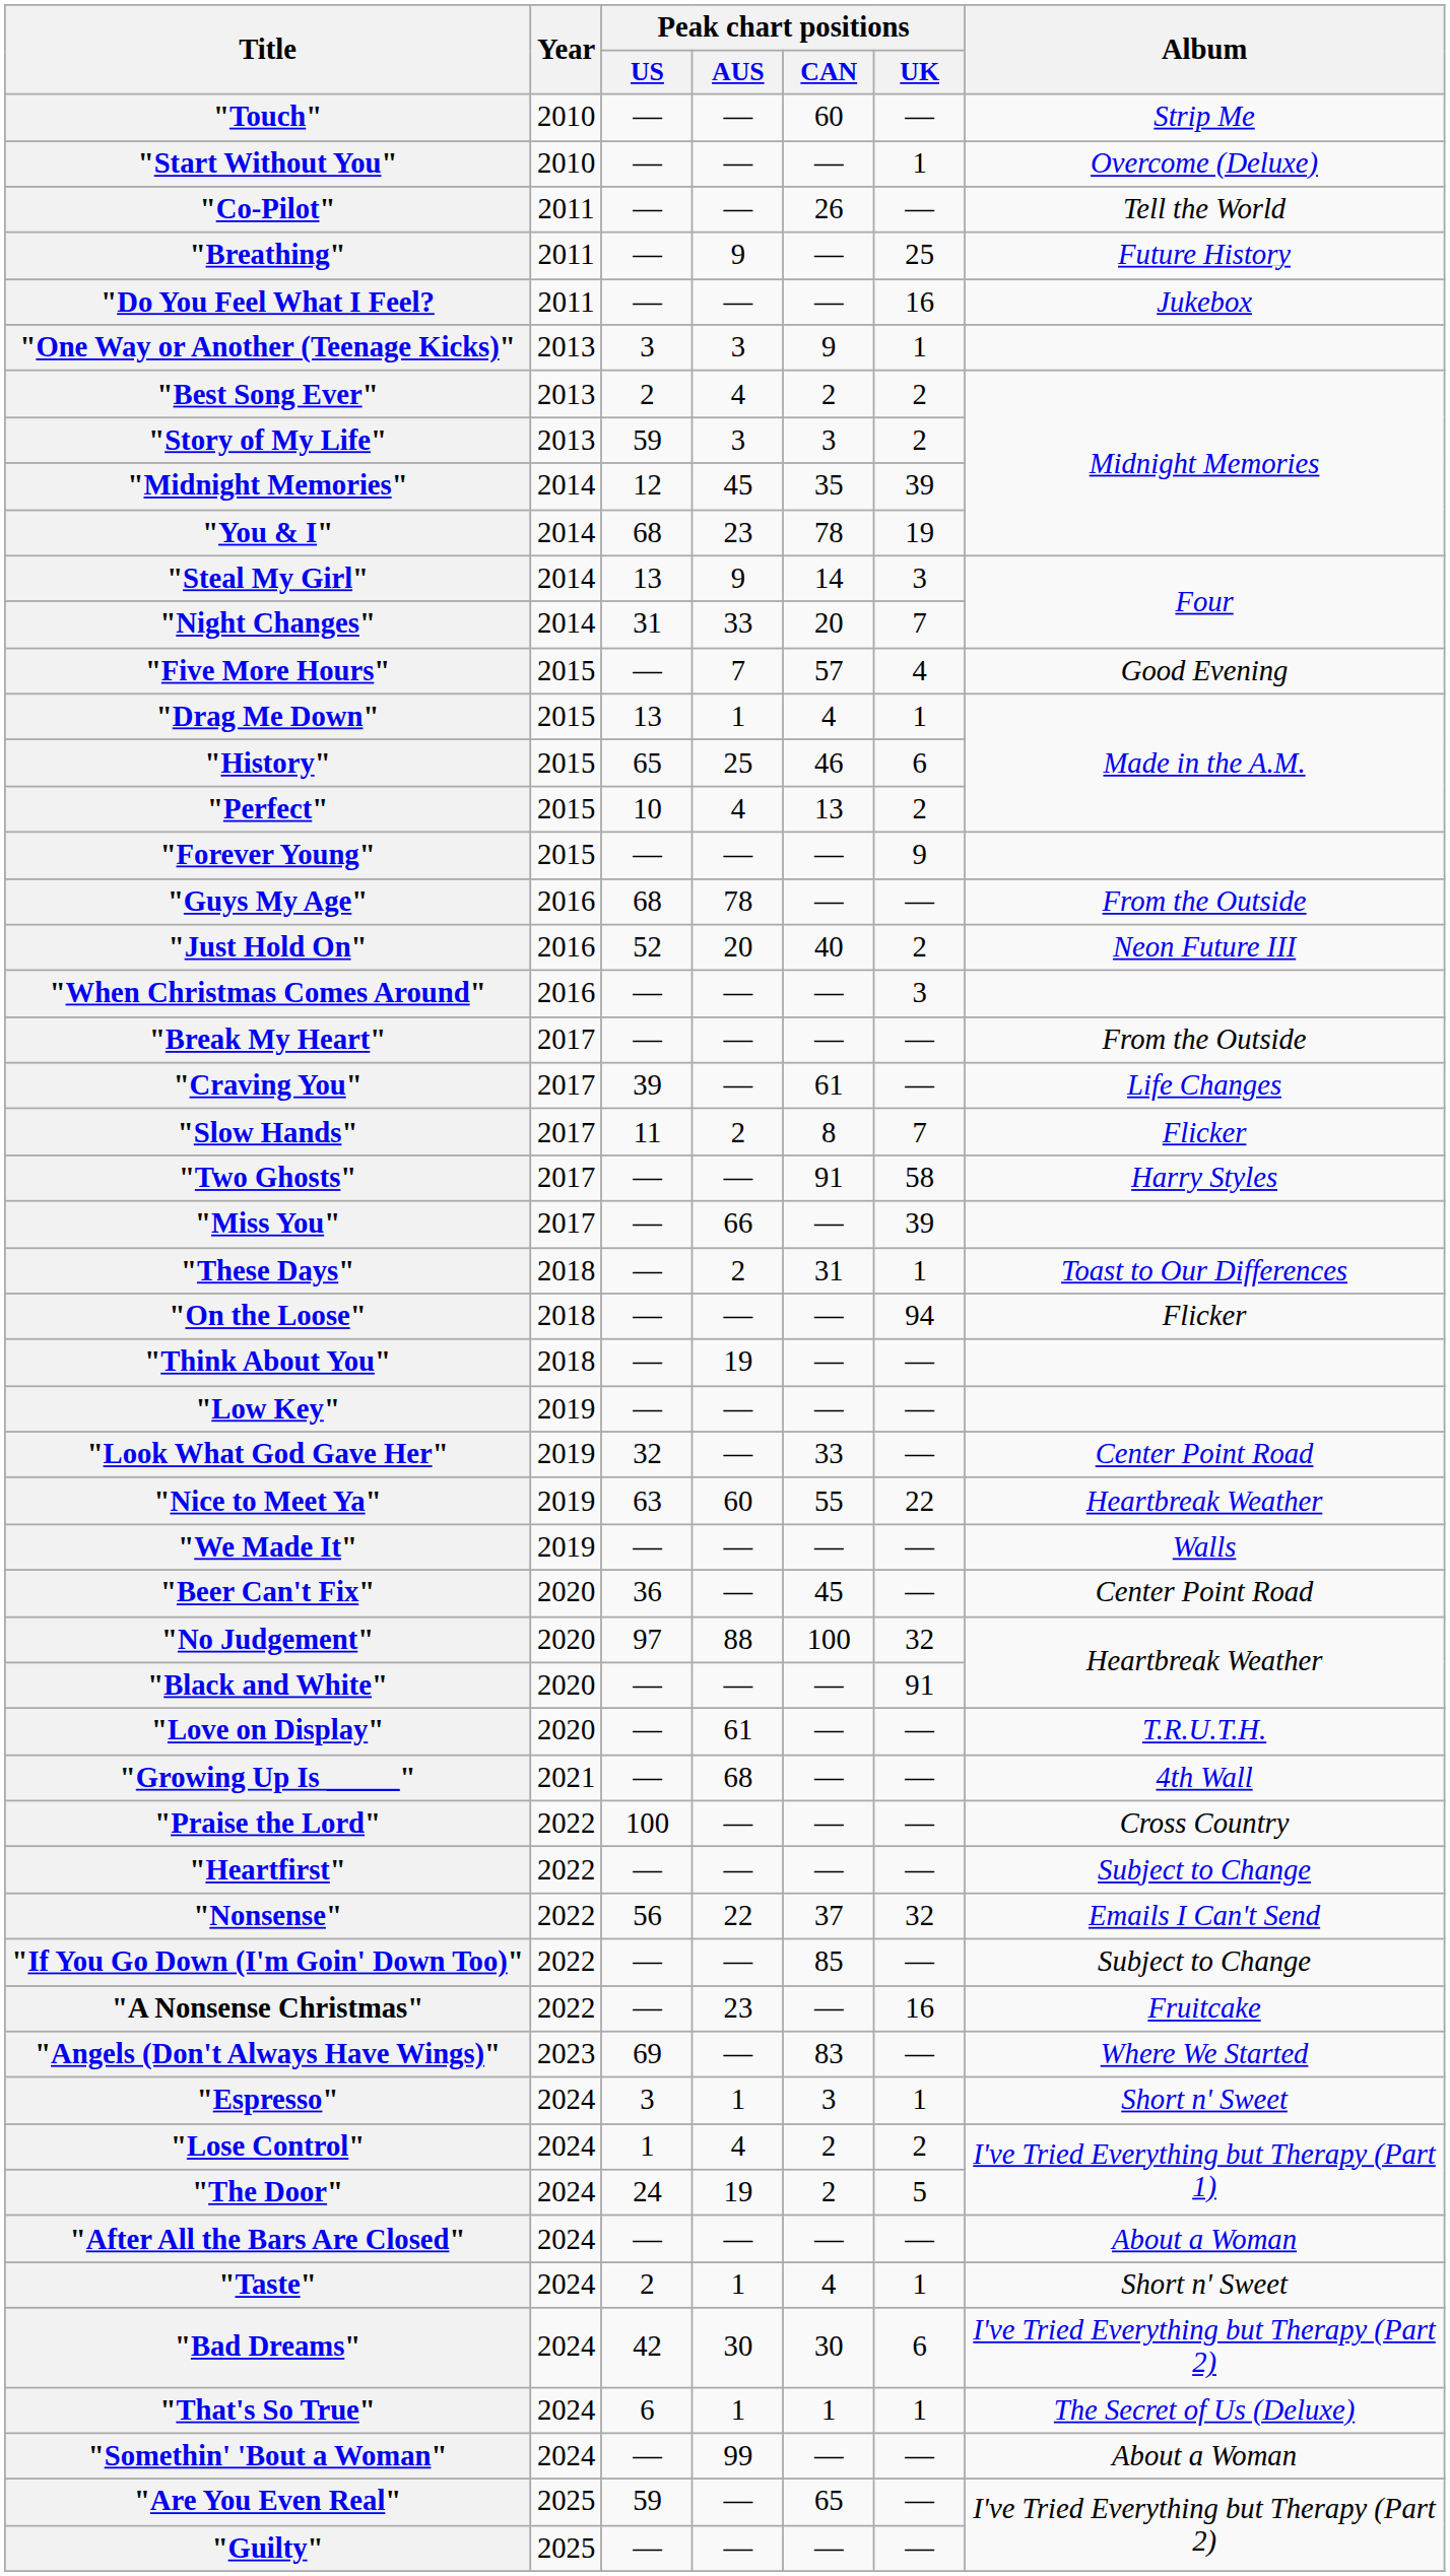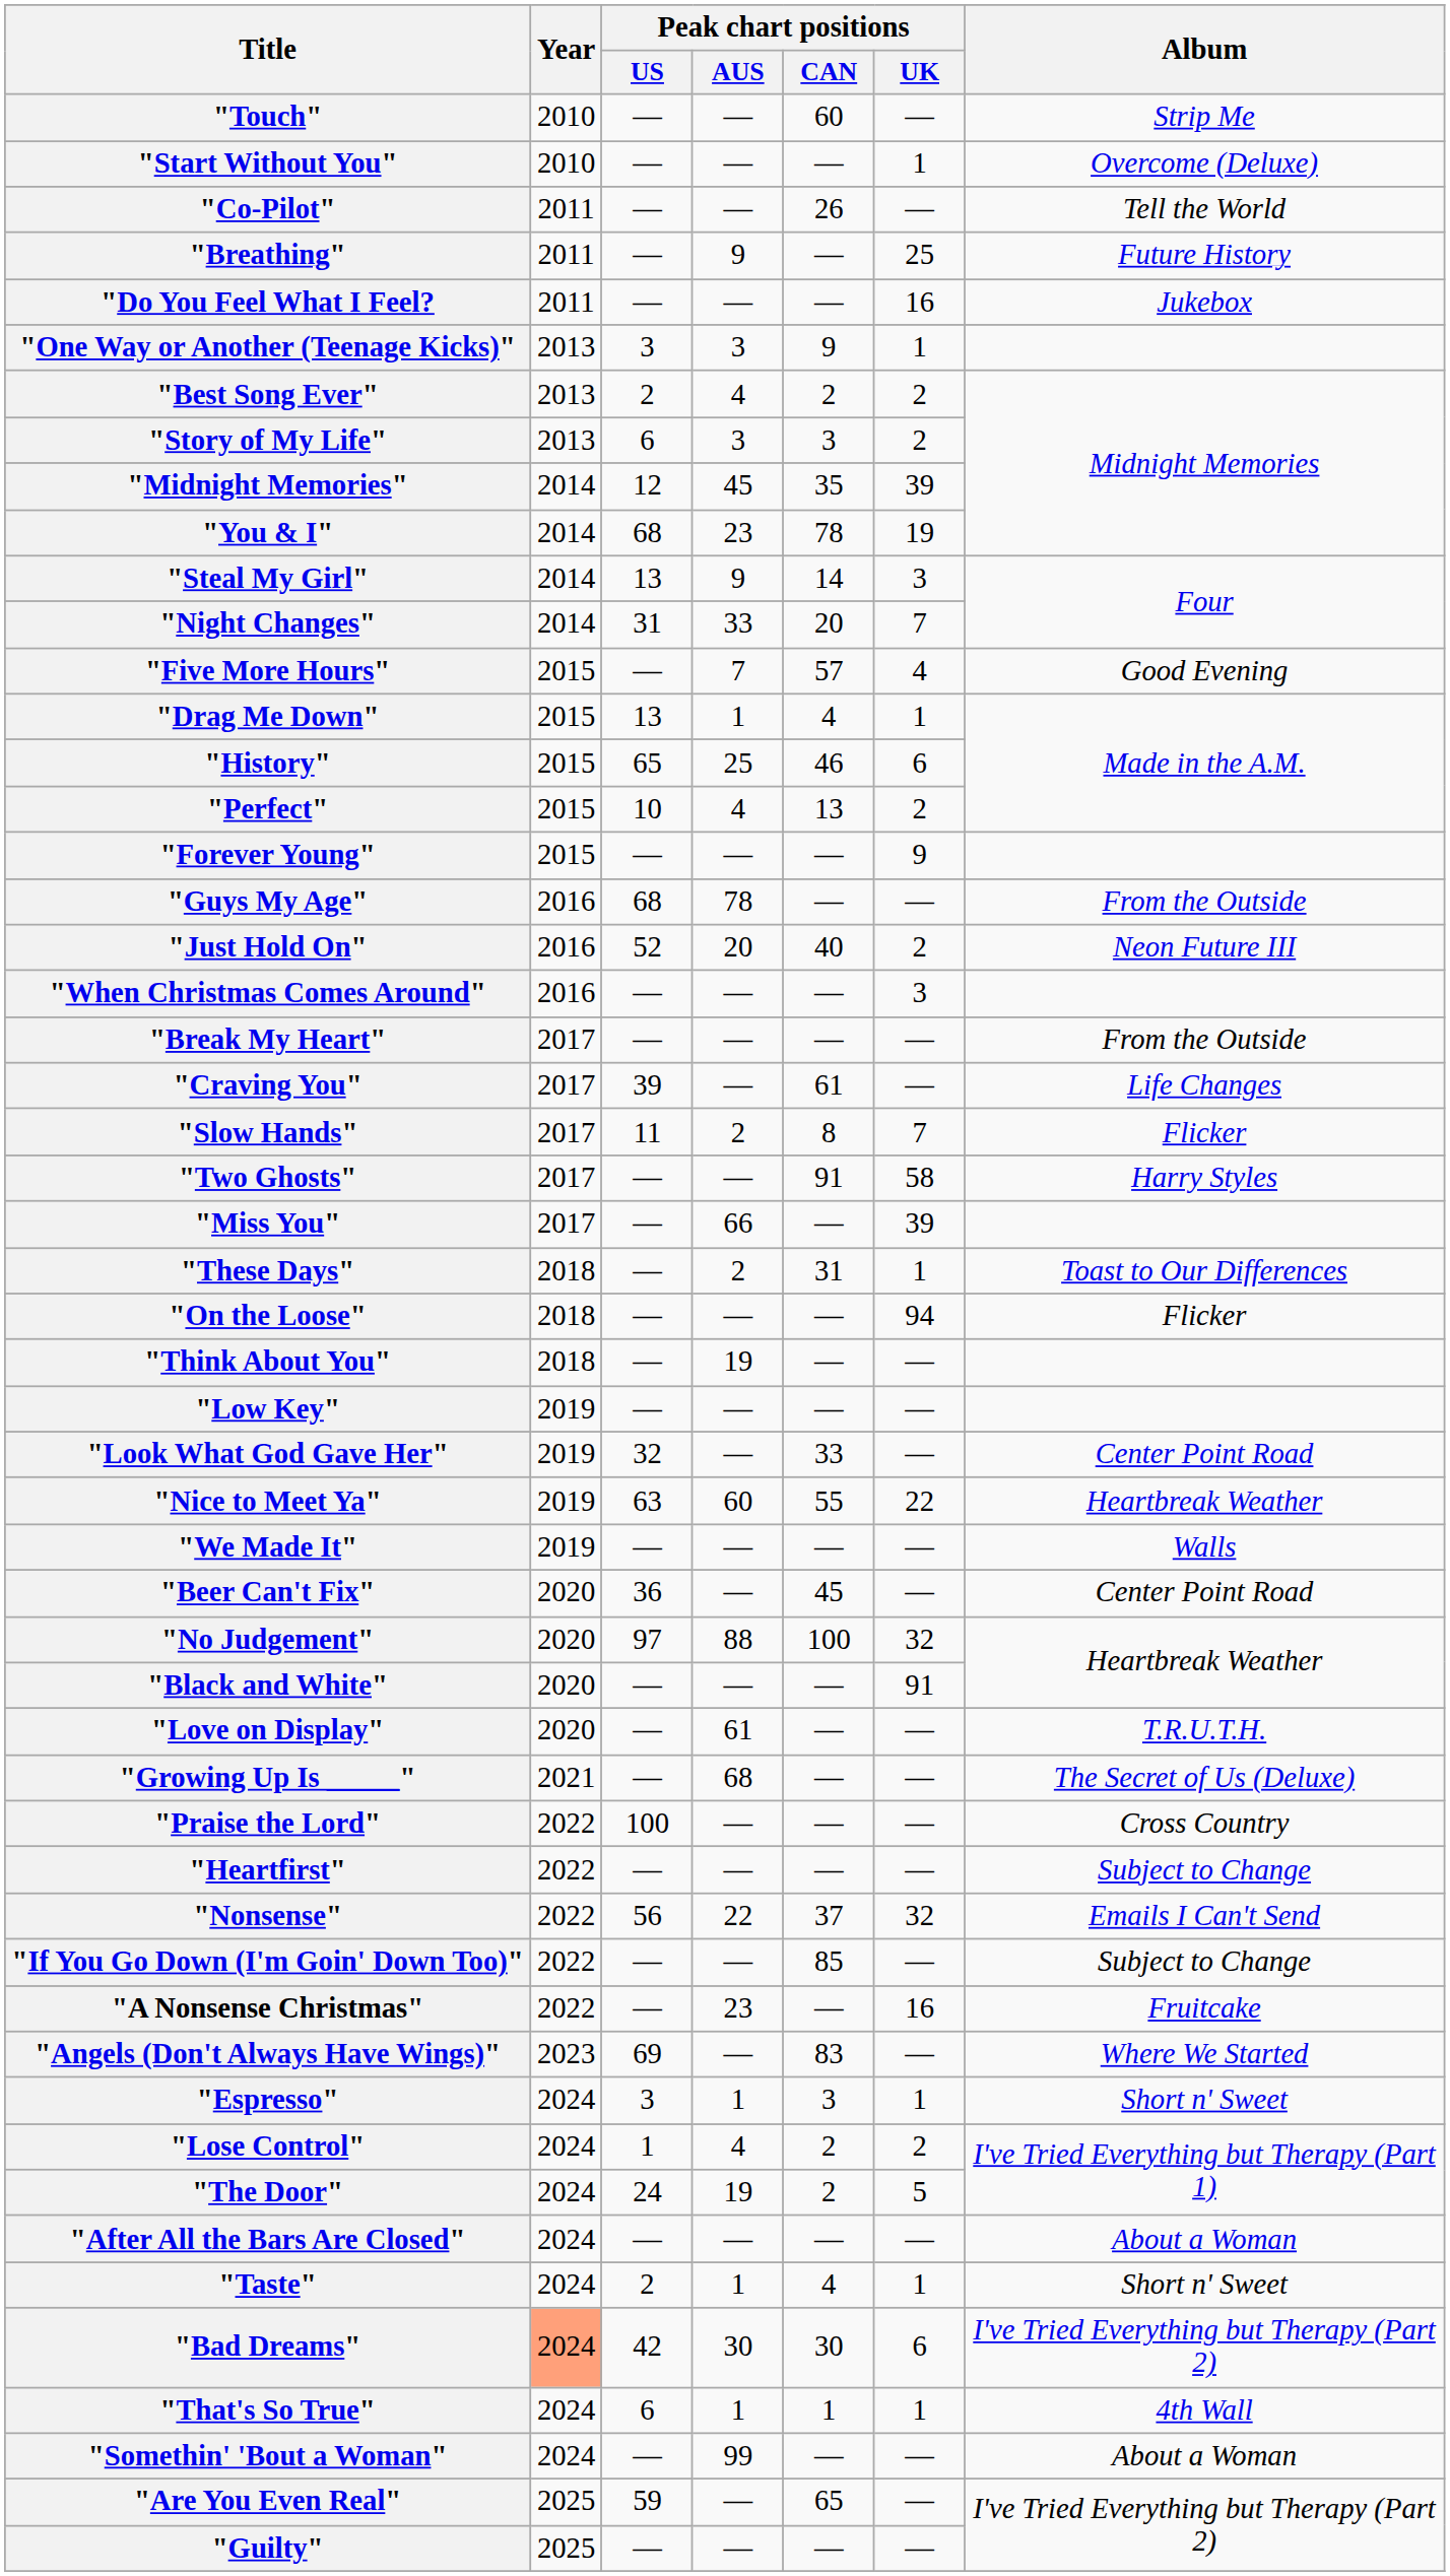"Story of My Life" | Peak chart positions / US: 59 -> 6
"Growing Up Is _____" | Album: 4th Wall -> The Secret of Us (Deluxe)
"Bad Dreams" | Year: no background -> lightsalmon background
"That's So True" | Album: The Secret of Us (Deluxe) -> 4th Wall
